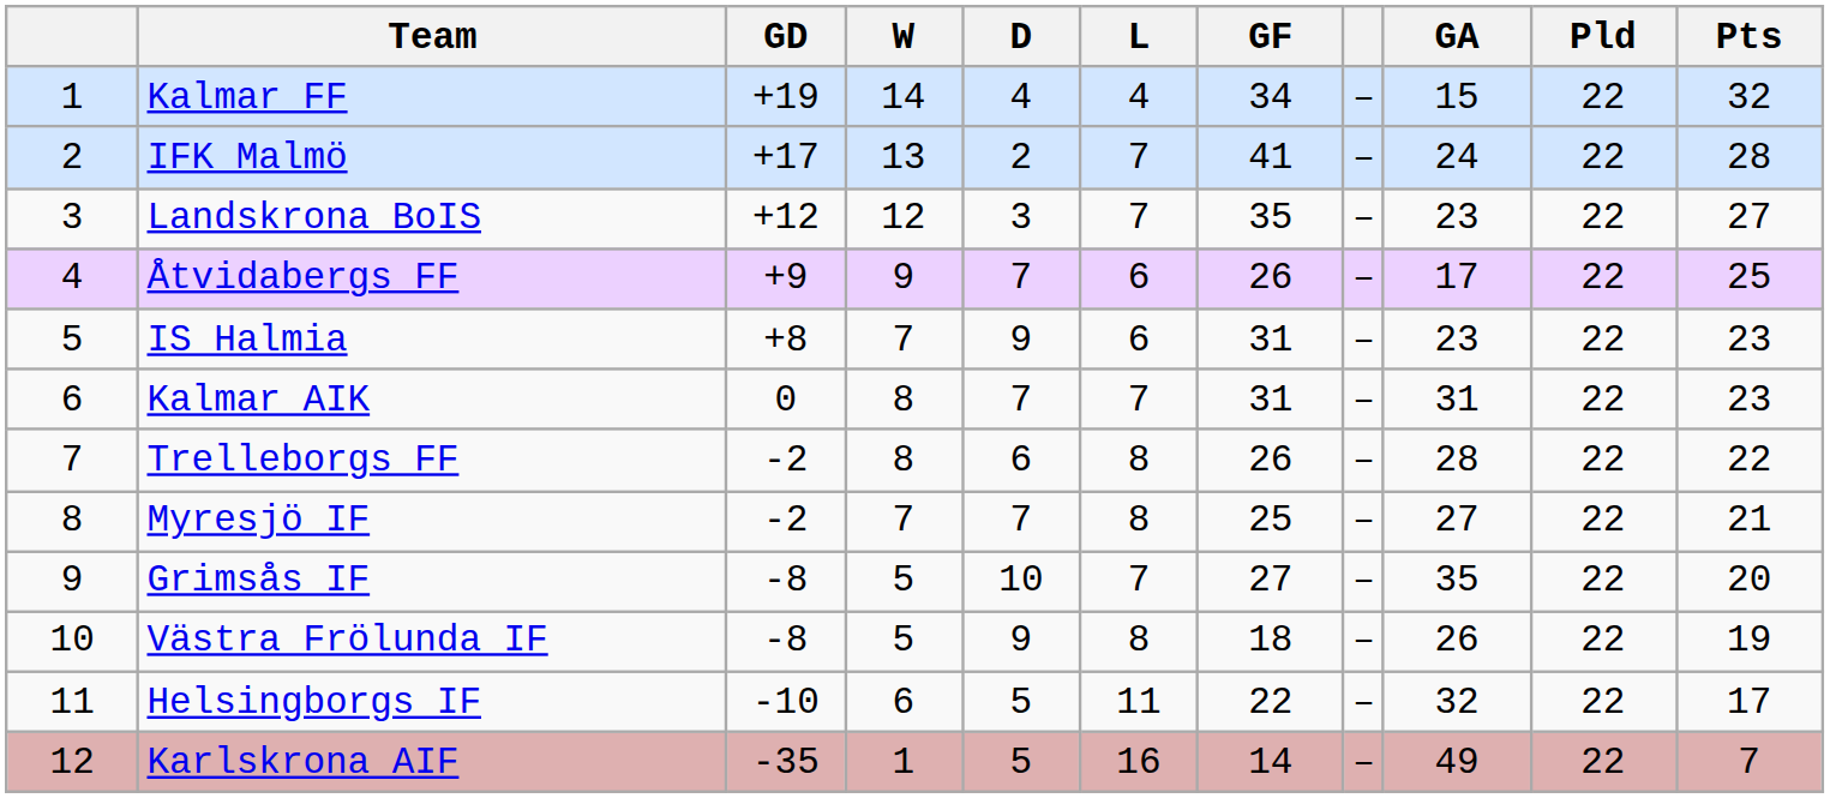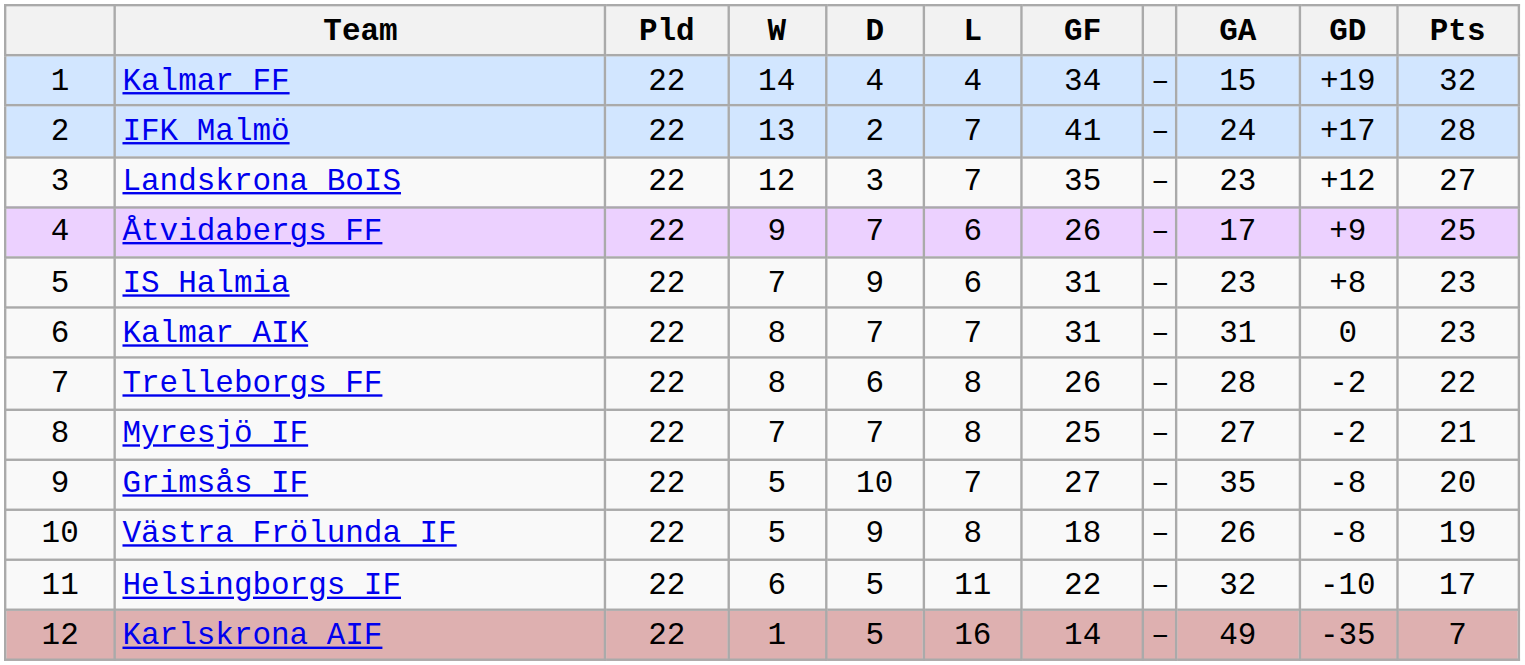columns swapped: Pld <-> GD
